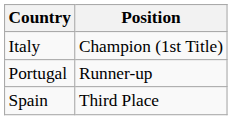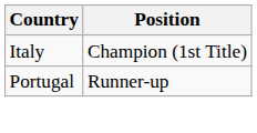- row: Spain | Third Place
